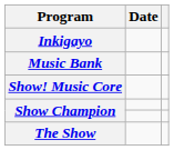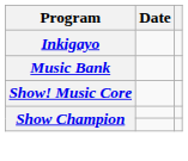- row: The Show
